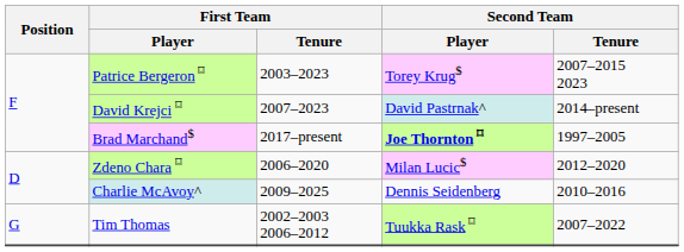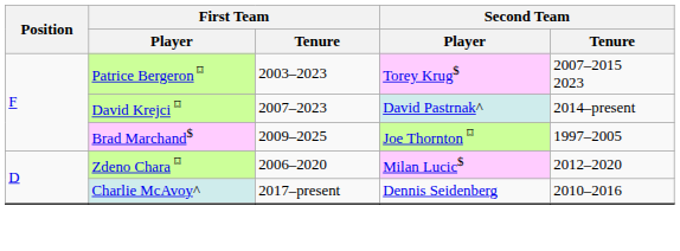Brad Marchand$ | First Team / Tenure: 2017–present -> 2009–2025
Brad Marchand$ | Second Team / Player: bold -> normal
Charlie McAvoy^ | First Team / Tenure: 2009–2025 -> 2017–present
- row: G | Tim Thomas | 2002–2003 2006–2012 | Tuukka Rask ⌑ | 2007–2022
